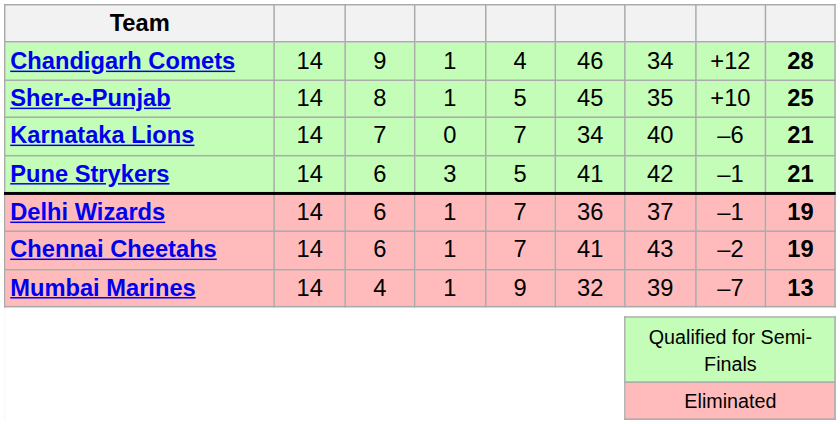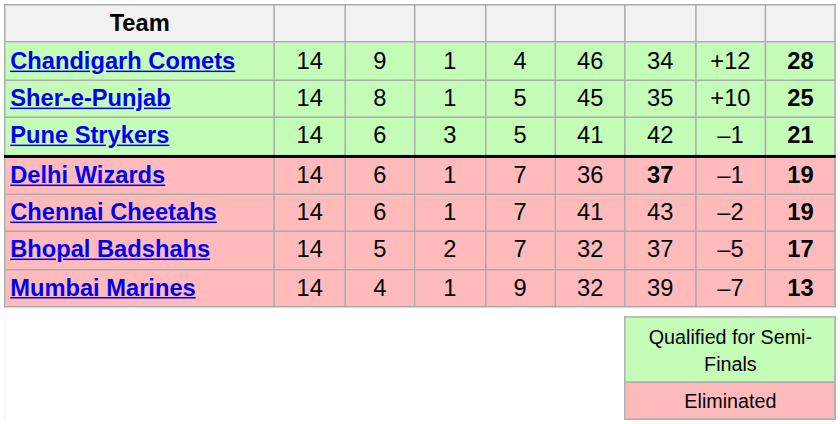- row: Karnataka Lions | 14 | 7 | 0 | 7 | 34 | 40 | –6 | 21
Delhi Wizards | column 7: normal -> bold
+ row: Bhopal Badshahs | 14 | 5 | 2 | 7 | 32 | 37 | –5 | 17
